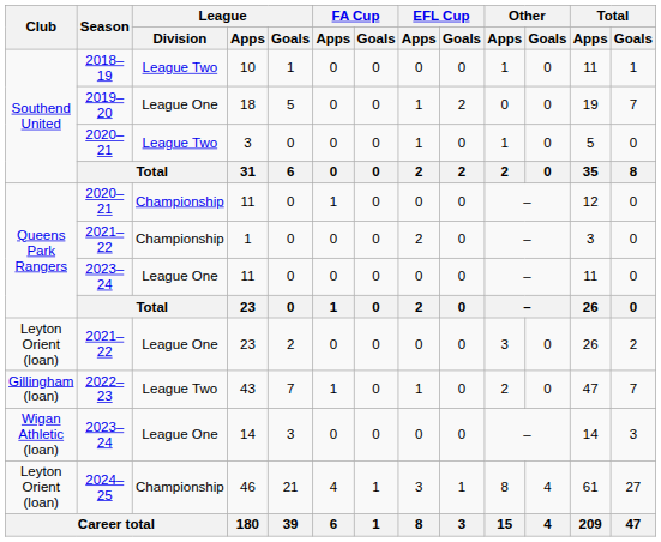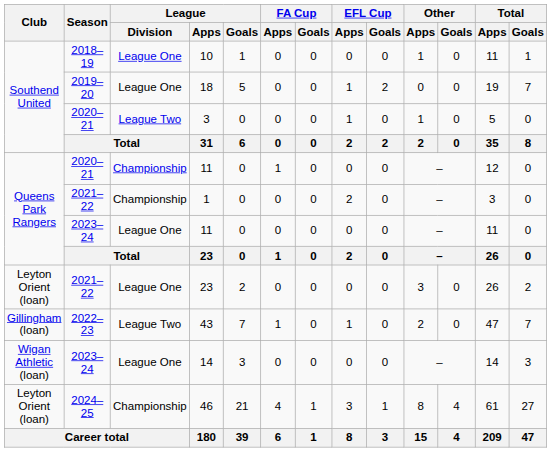10 | League / Division: League Two -> League One
